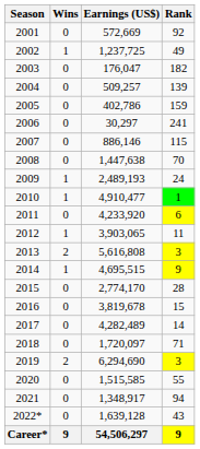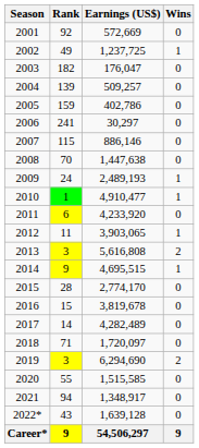columns swapped: Wins <-> Rank
